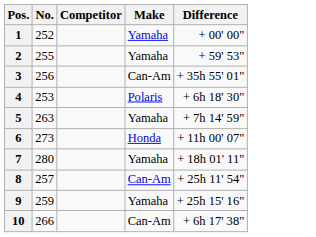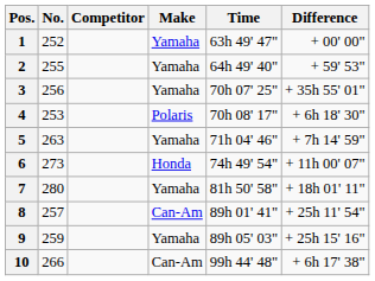+ column: Time | 63h 49' 47" | 64h 49' 40" | 70h 07' 25" | 70h 08' 17" | 71h 04' 46" | 74h 49' 54" | 81h 50' 58" | 89h 01' 41" | 89h 05' 03" | 99h 44' 48"
3 | Make: Can-Am -> Yamaha
